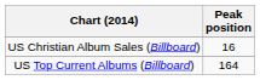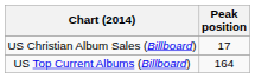US Christian Album Sales (Billboard) | Peak position: 16 -> 17
